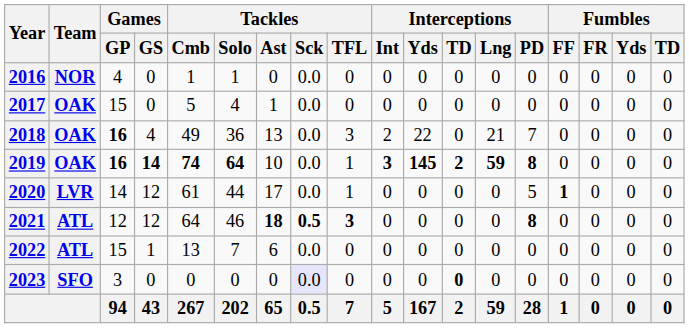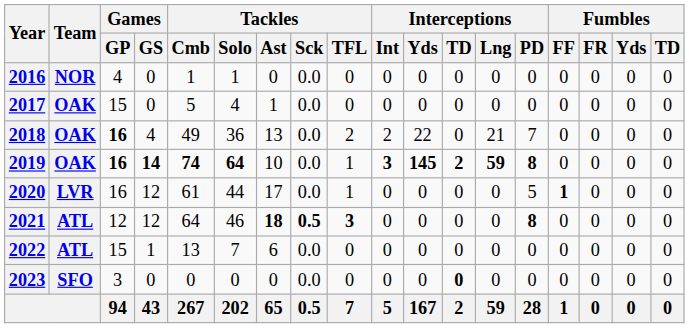2018 | Tackles / TFL: 3 -> 2
2020 | Games / GP: 14 -> 16
2023 | Tackles / Sck: lavender background -> no background
